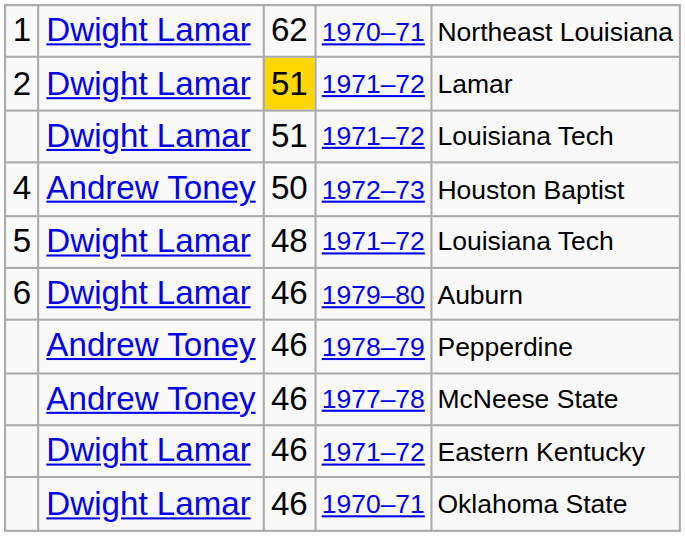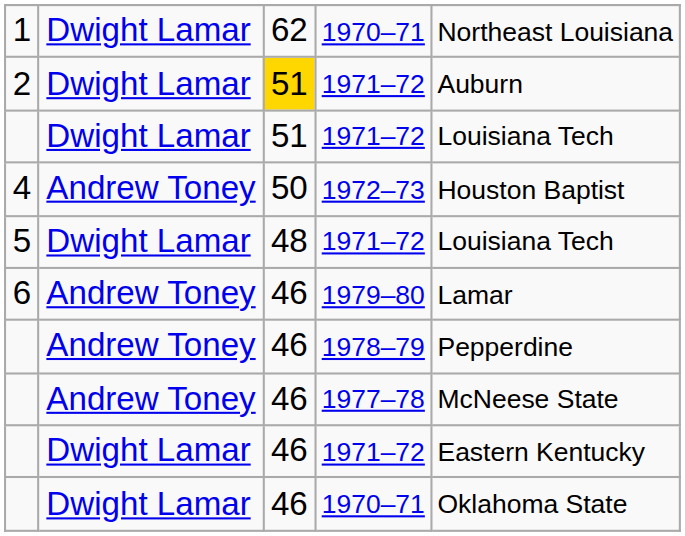2 | column 5: Lamar -> Auburn
6 | column 2: Dwight Lamar -> Andrew Toney
6 | column 5: Auburn -> Lamar
